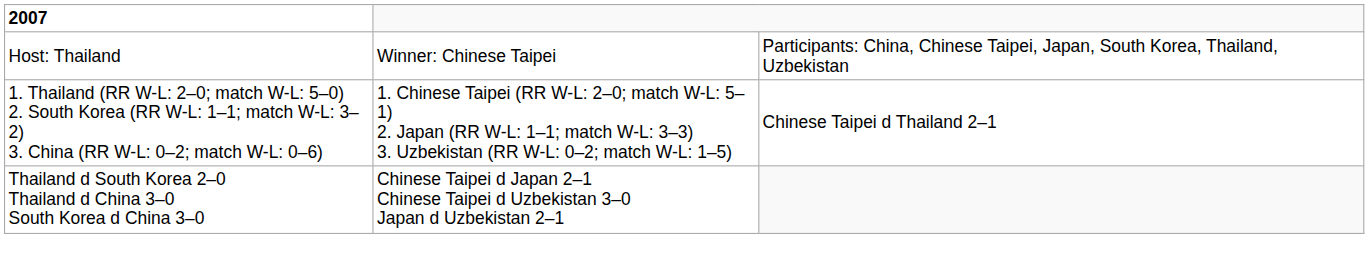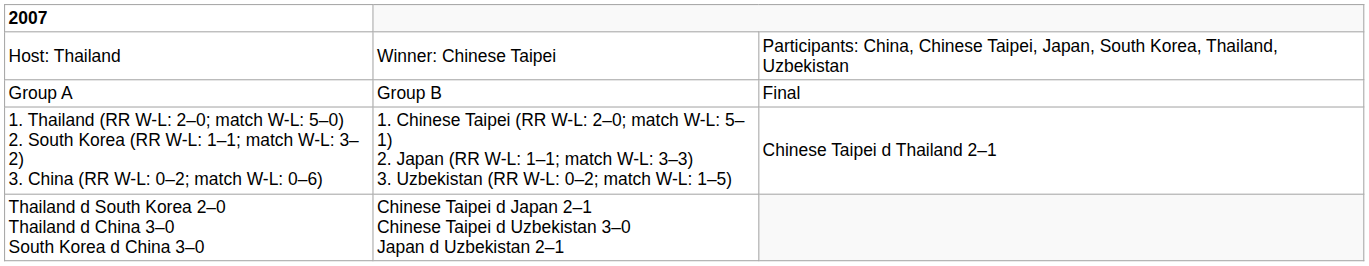+ row: Group A | Group B | Final
